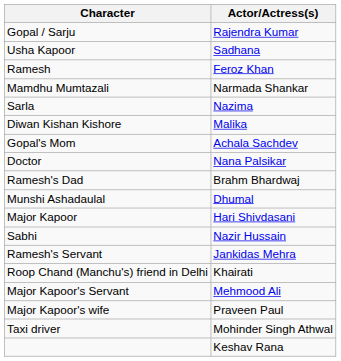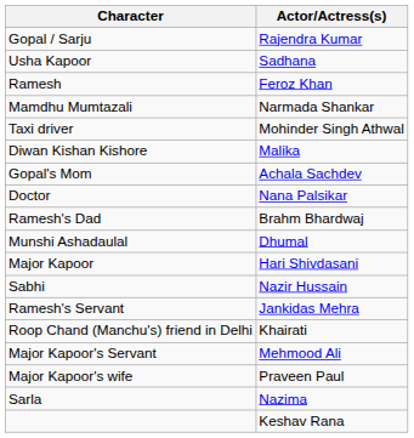rows swapped: Sarla <-> Taxi driver
